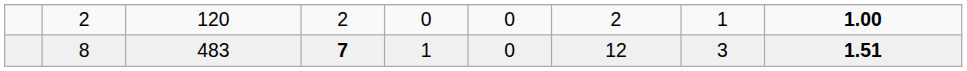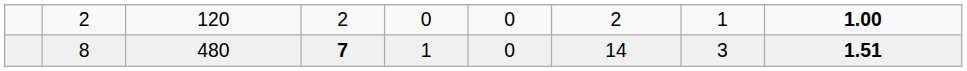8 | column 3: 483 -> 480
8 | column 7: 12 -> 14
